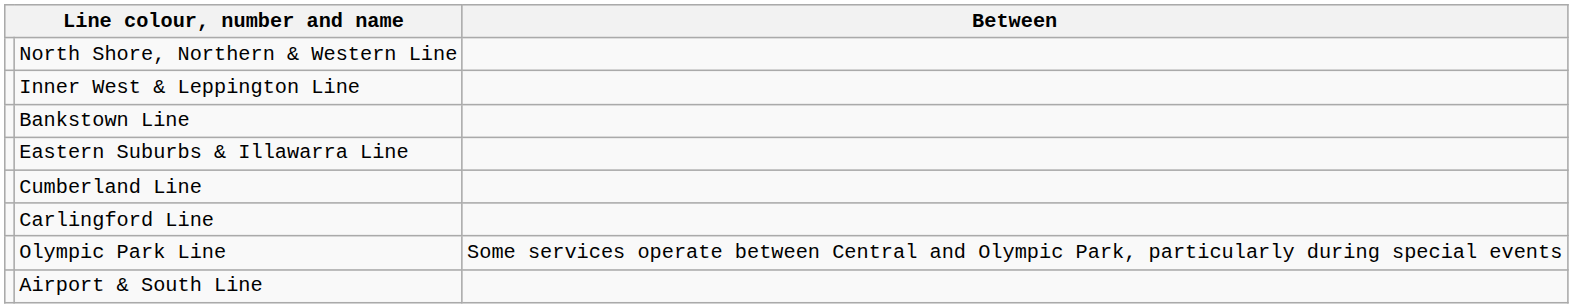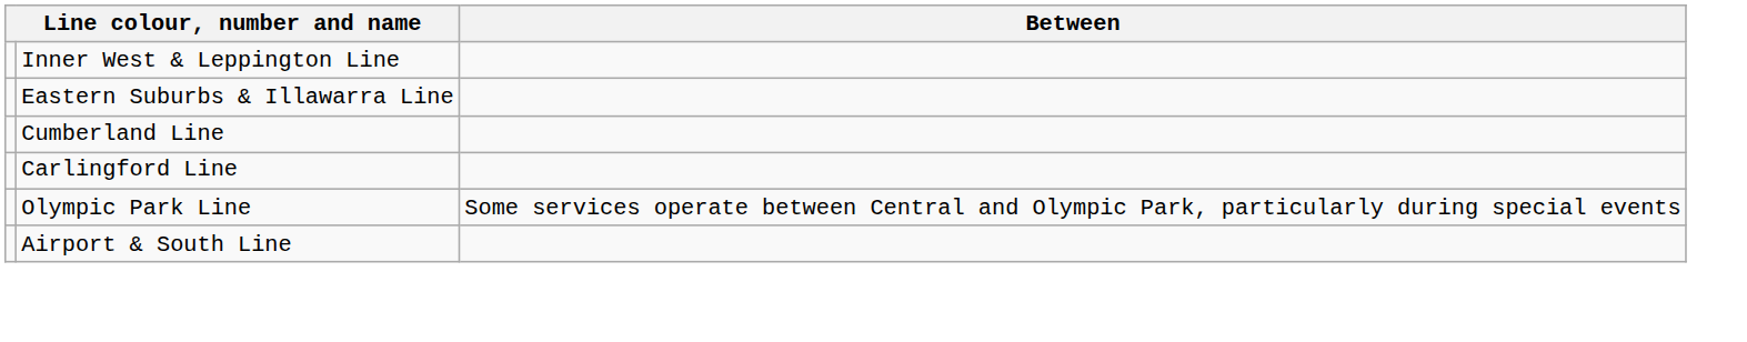- row: North Shore, Northern & Western Line
- row: Bankstown Line
